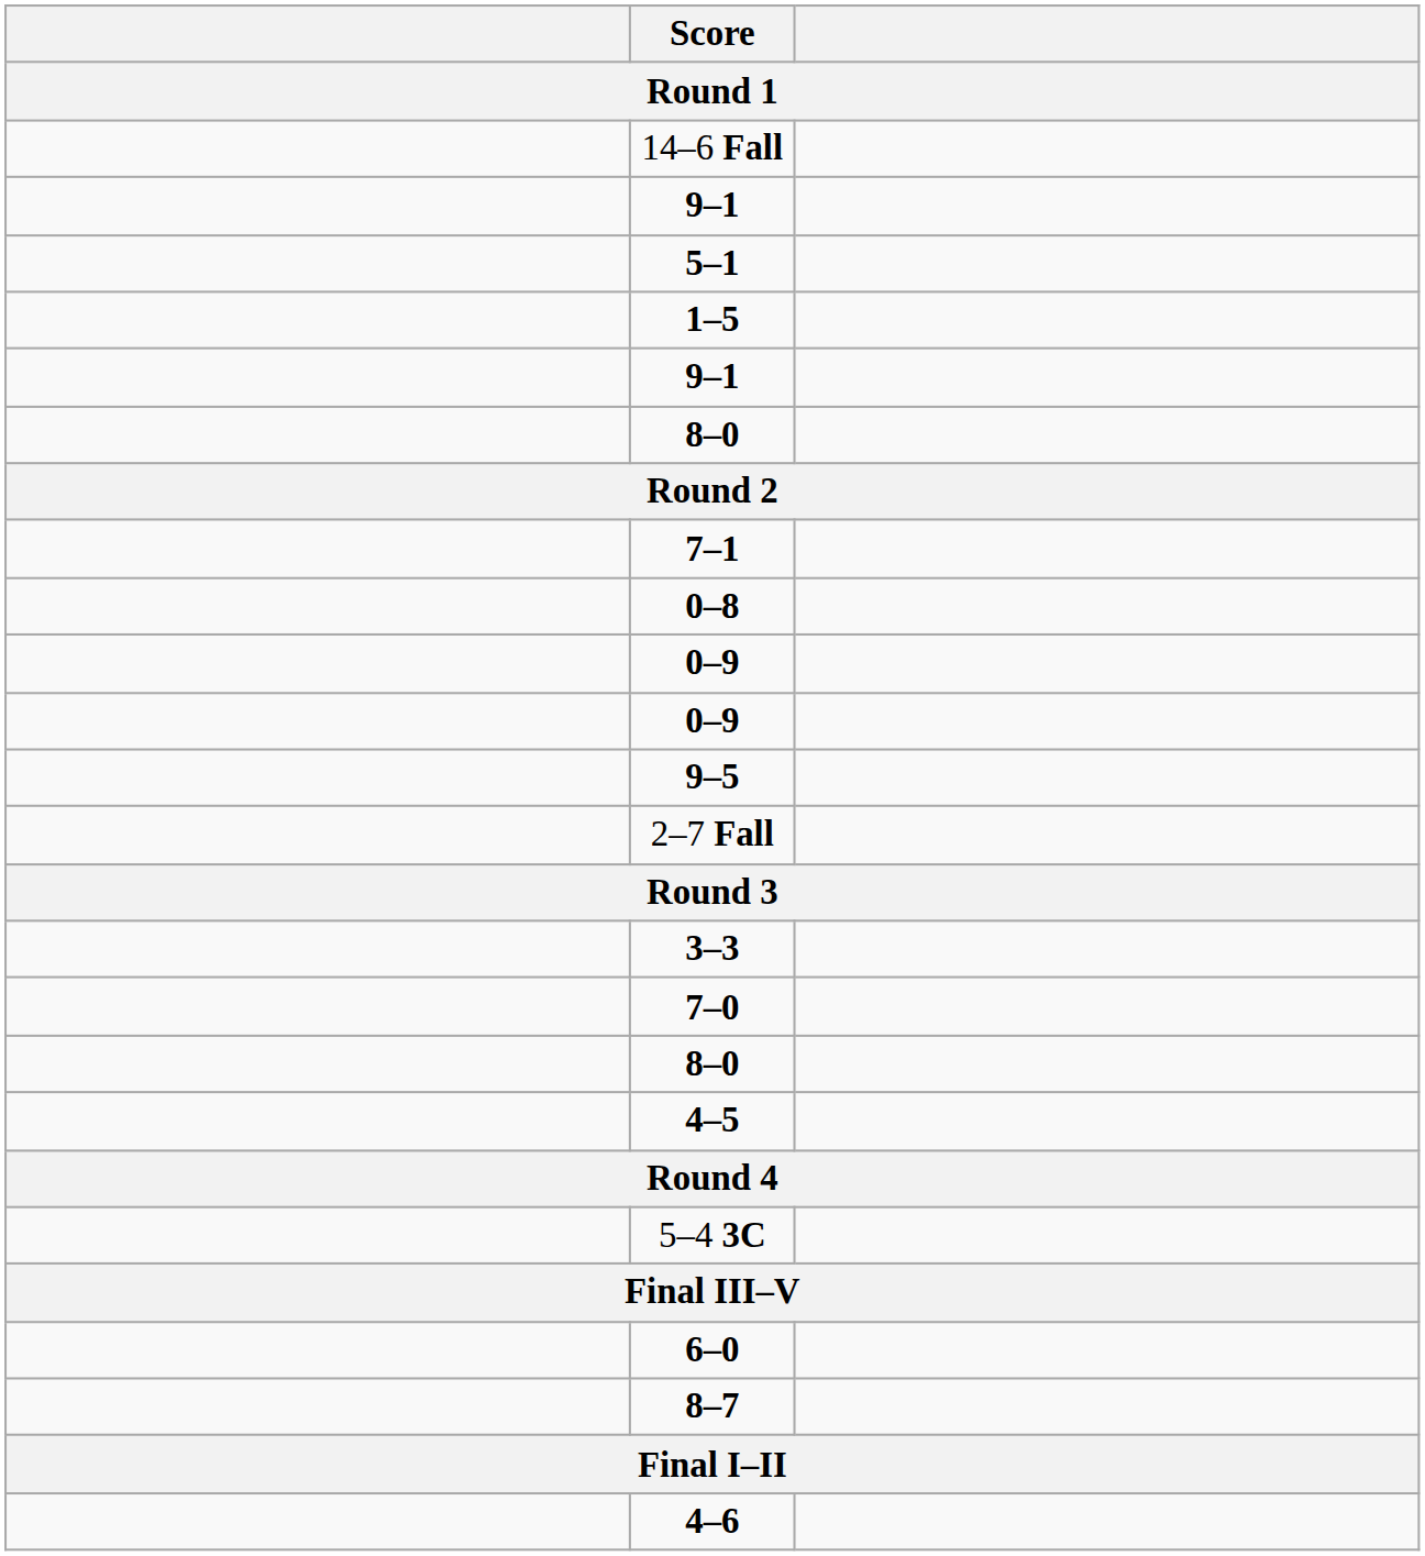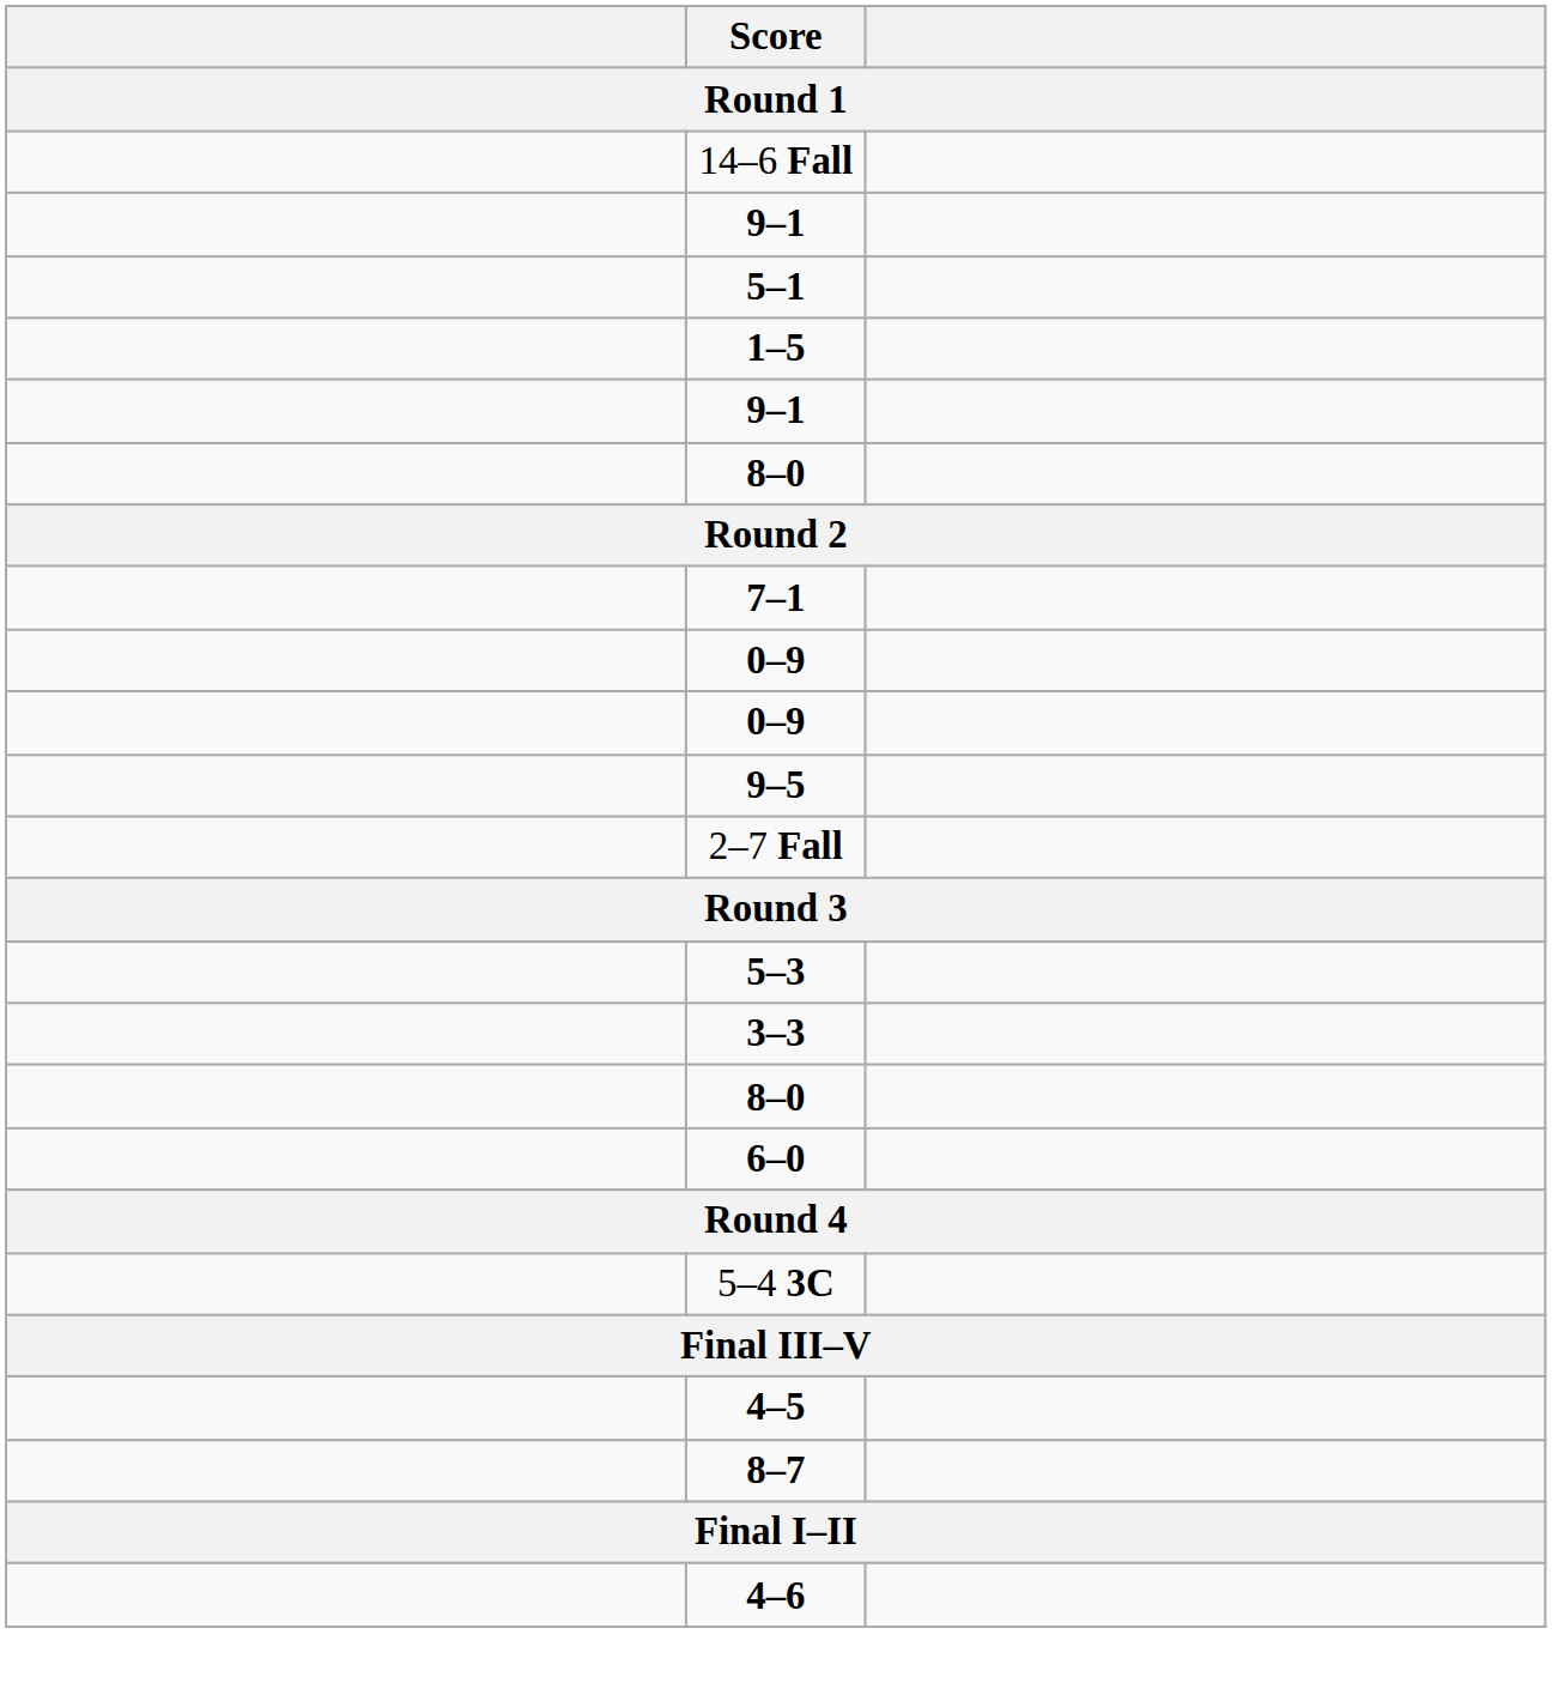- row: 0–8
+ row: 5–3
- row: 7–0
rows swapped: 6–0 <-> 4–5
